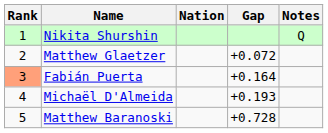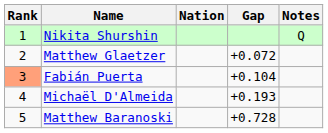Fabián Puerta | Gap: +0.164 -> +0.104
